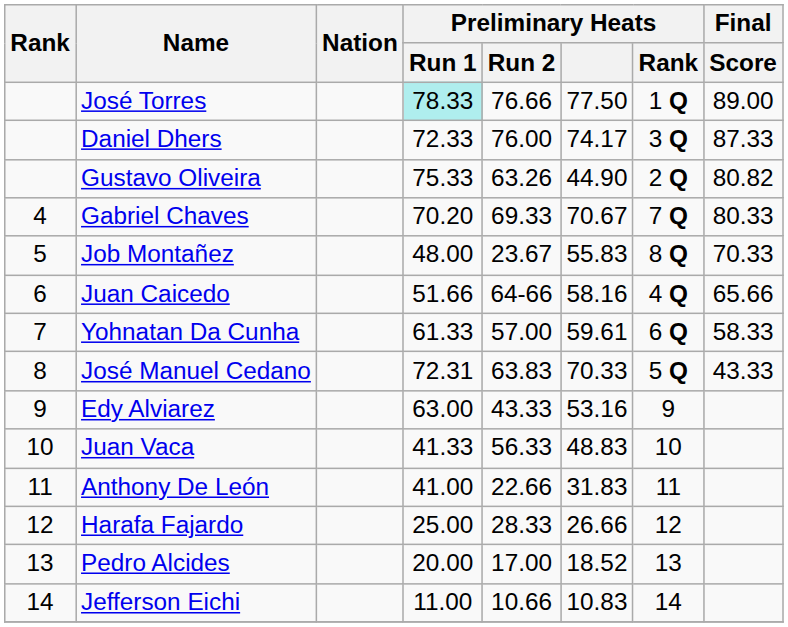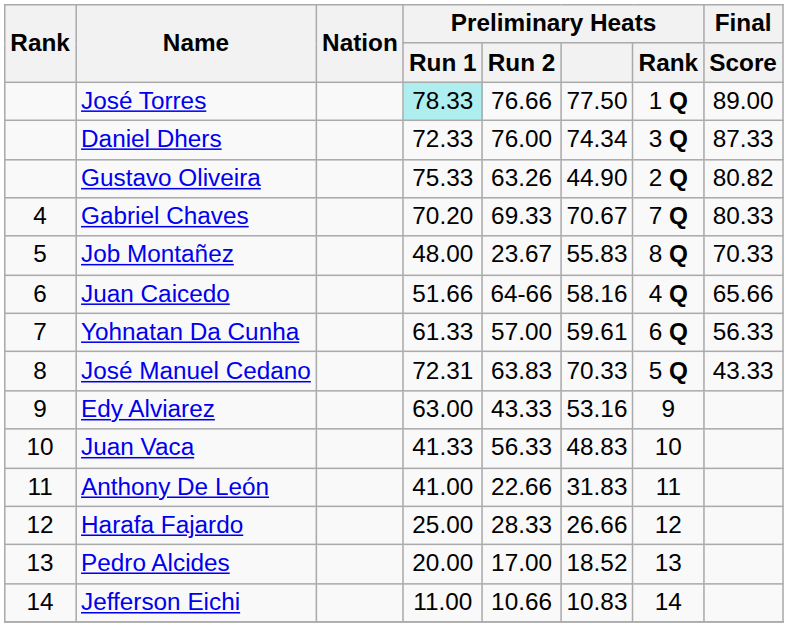Daniel Dhers | Preliminary Heats: 74.17 -> 74.34
Yohnatan Da Cunha | Final / Score: 58.33 -> 56.33
